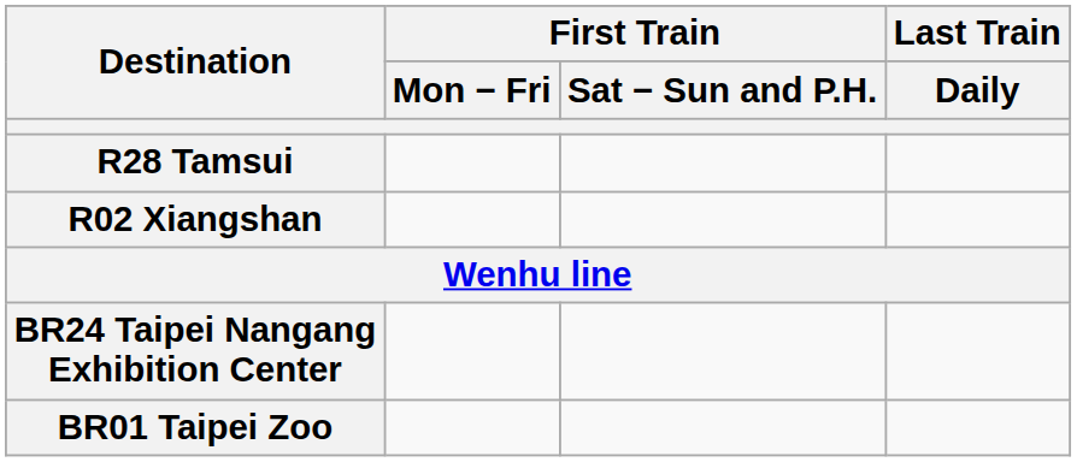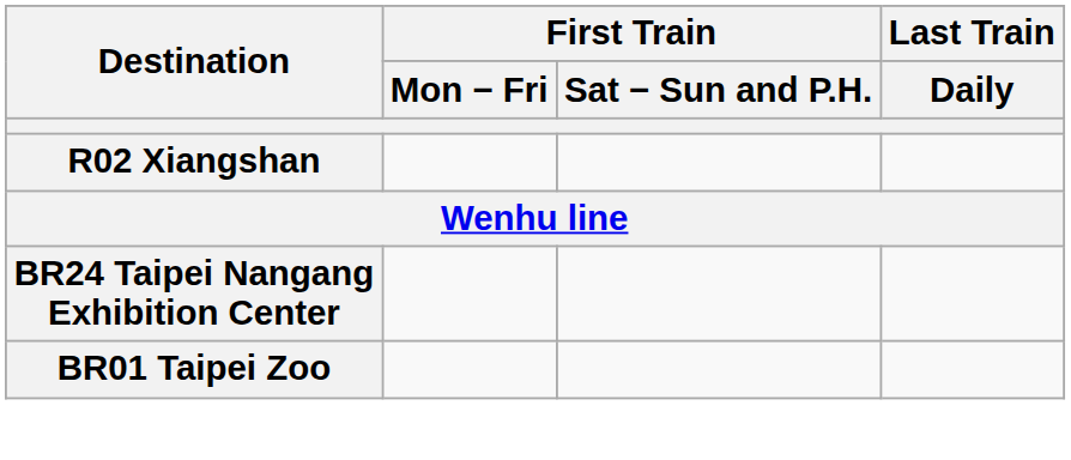- row: R28 Tamsui
